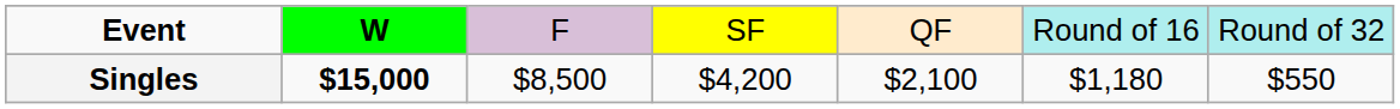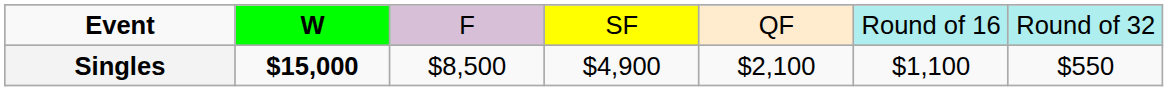Singles | column 4: $4,200 -> $4,900
Singles | column 6: $1,180 -> $1,100
